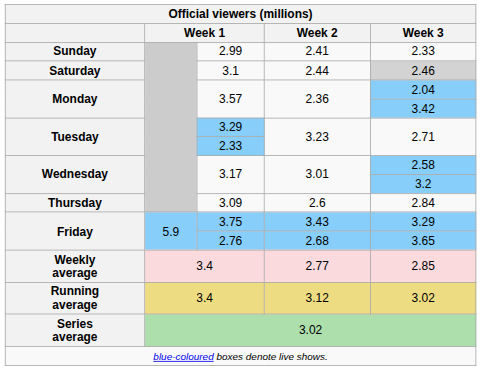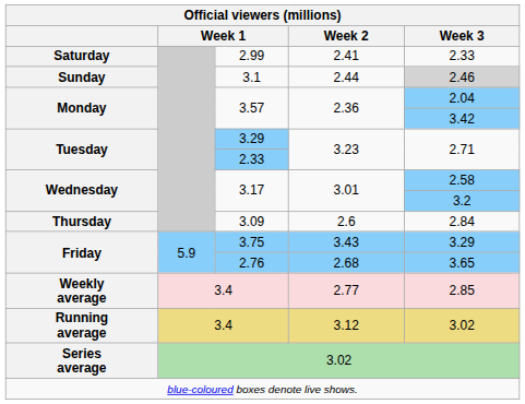2.99 | column 1: Sunday -> Saturday
3.1 | column 1: Saturday -> Sunday
